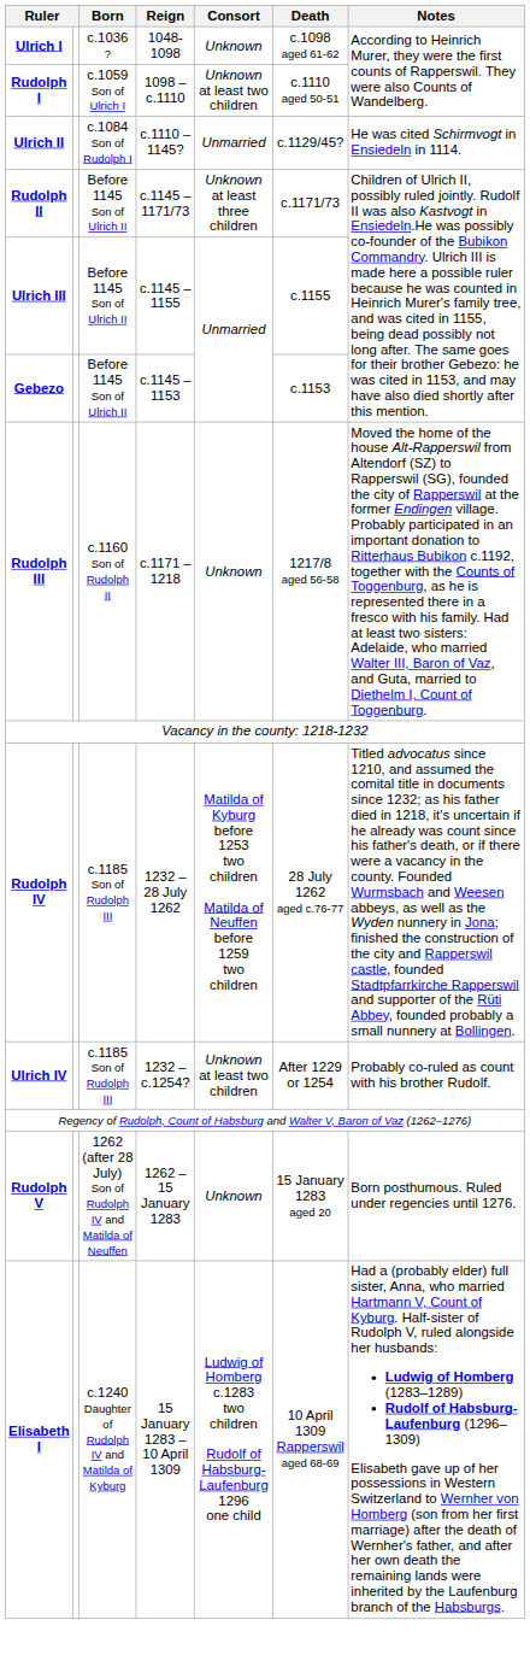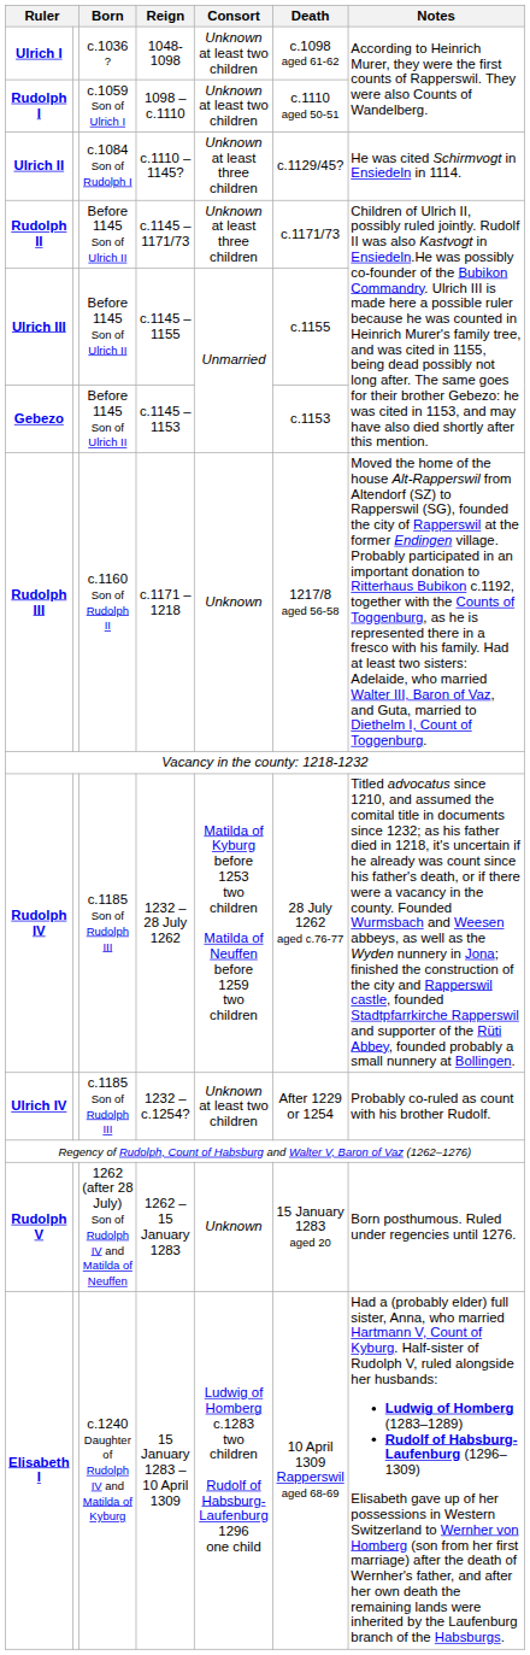Ulrich I | Consort: Unknown -> Unknown at least two children
Ulrich II | Consort: Unmarried -> Unknown at least three children
